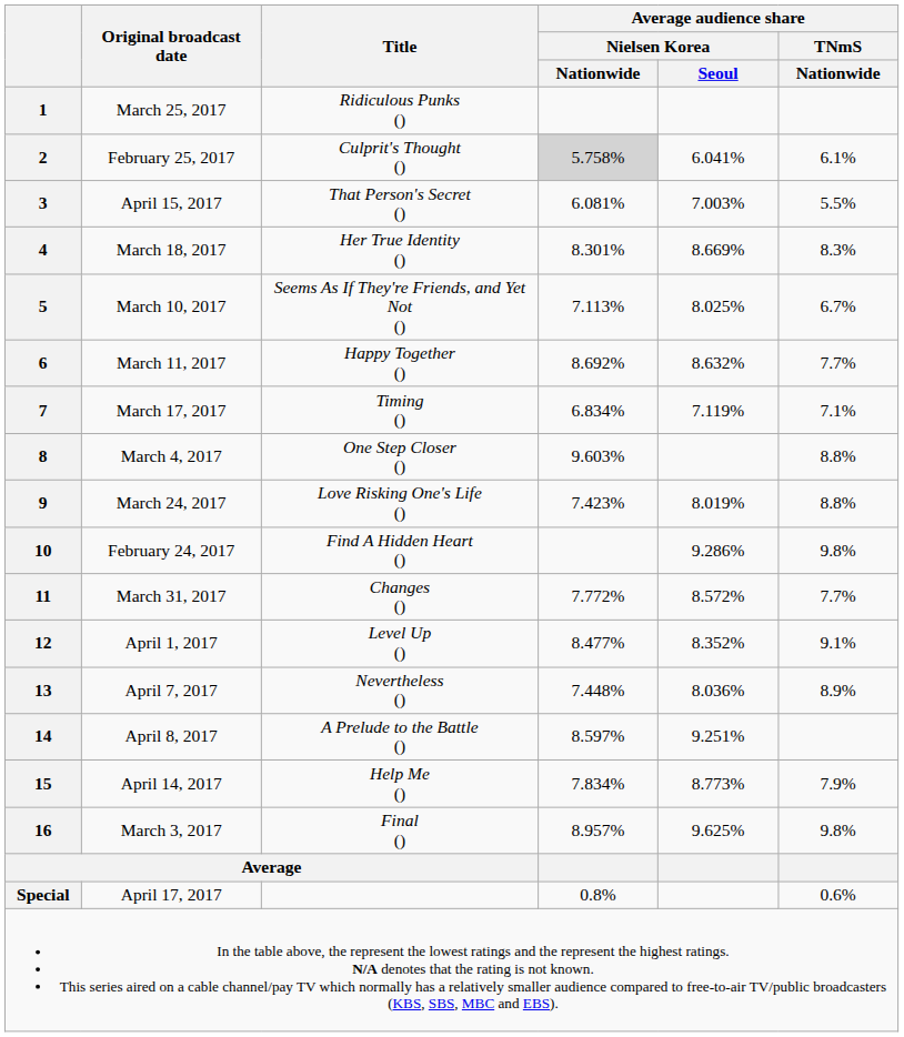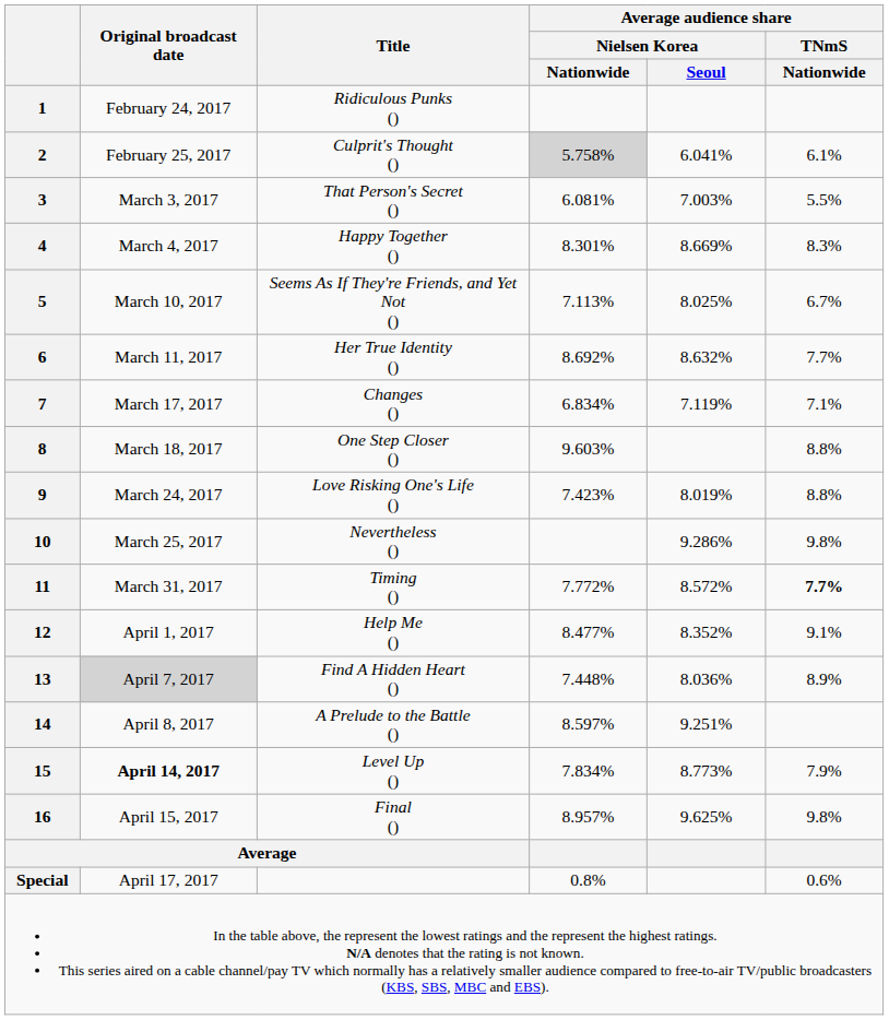1 | Original broadcast date: March 25, 2017 -> February 24, 2017
3 | Original broadcast date: April 15, 2017 -> March 3, 2017
4 | Original broadcast date: March 18, 2017 -> March 4, 2017
4 | Title: Her True Identity () -> Happy Together ()
6 | Title: Happy Together () -> Her True Identity ()
7 | Title: Timing () -> Changes ()
8 | Original broadcast date: March 4, 2017 -> March 18, 2017
10 | Original broadcast date: February 24, 2017 -> March 25, 2017
10 | Title: Find A Hidden Heart () -> Nevertheless ()
11 | Title: Changes () -> Timing ()
11 | Average audience share / TNmS / Nationwide: normal -> bold
12 | Title: Level Up () -> Help Me ()
13 | Original broadcast date: no background -> lightgrey background
13 | Title: Nevertheless () -> Find A Hidden Heart ()
15 | Original broadcast date: normal -> bold
15 | Title: Help Me () -> Level Up ()
16 | Original broadcast date: March 3, 2017 -> April 15, 2017
